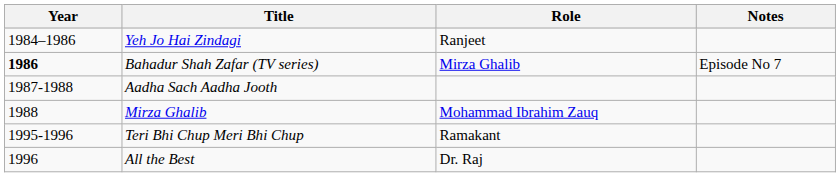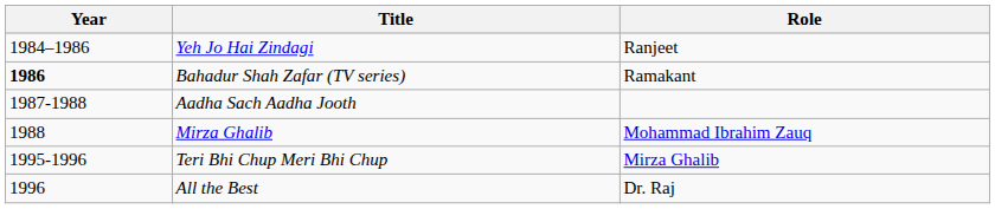- column: Notes | Episode No 7
Bahadur Shah Zafar (TV series) | Role: Mirza Ghalib -> Ramakant
Teri Bhi Chup Meri Bhi Chup | Role: Ramakant -> Mirza Ghalib
